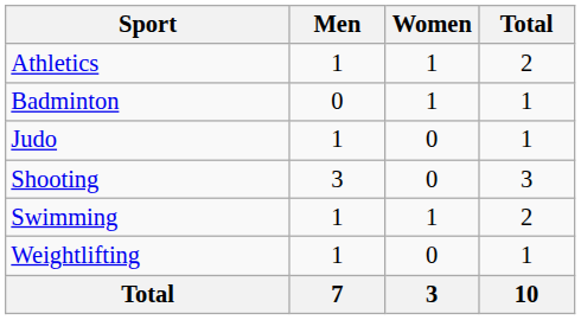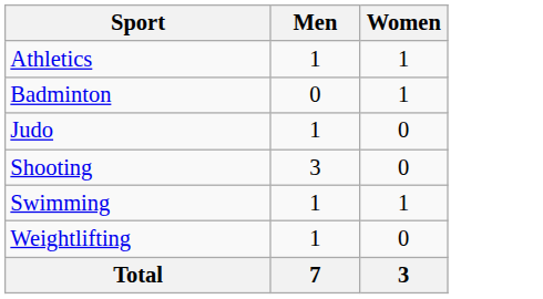- column: Total | 2 | 1 | 1 | 3 | 2 | 1 | 10
